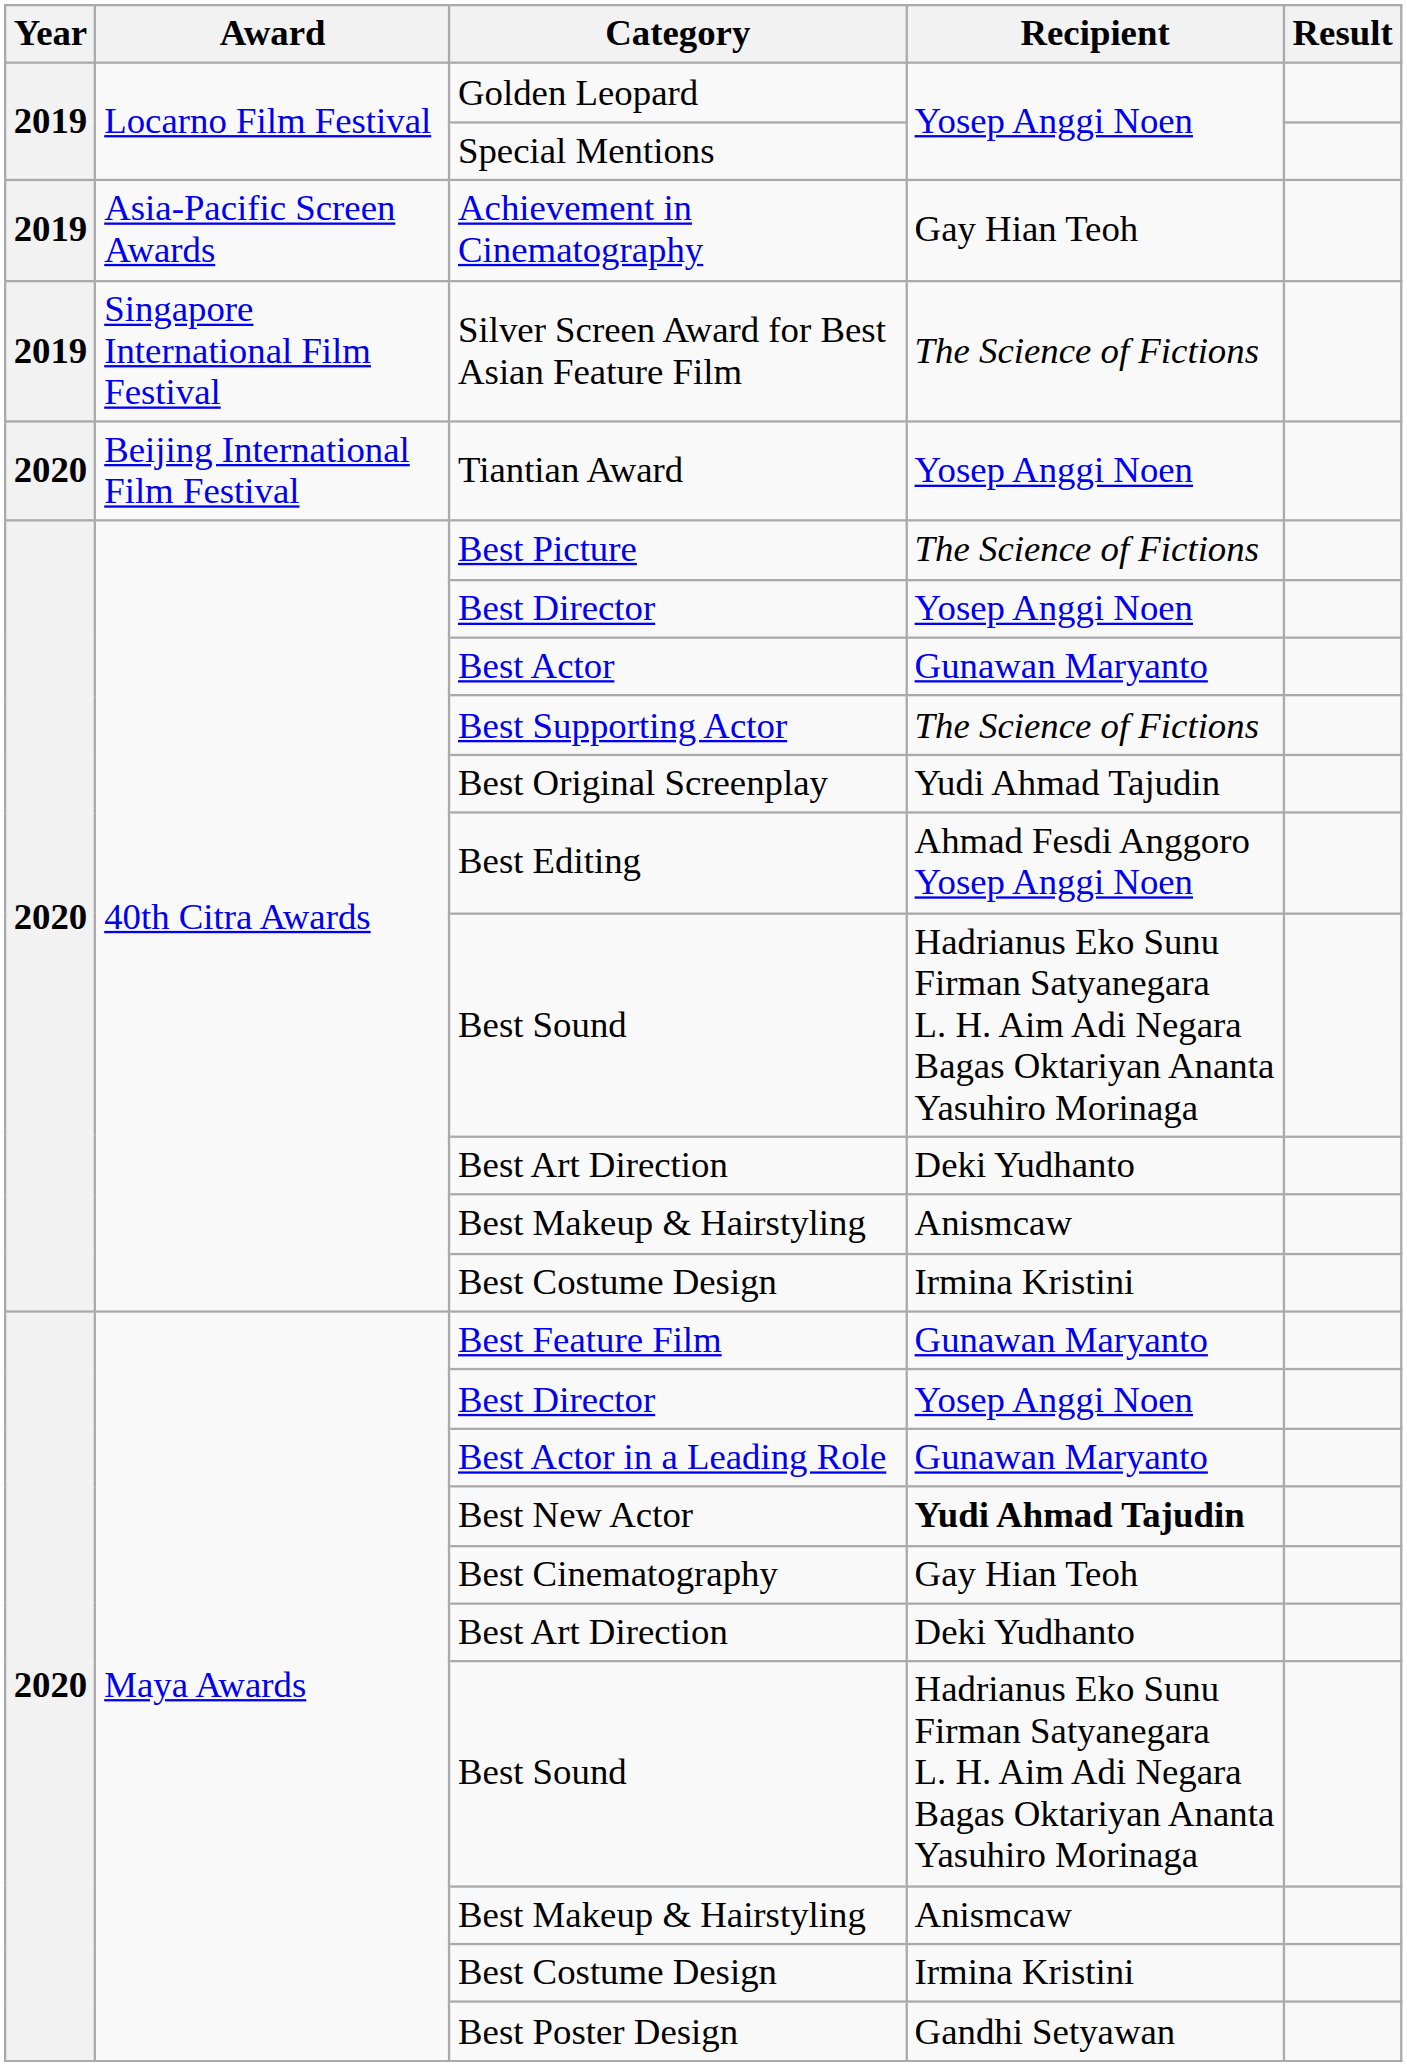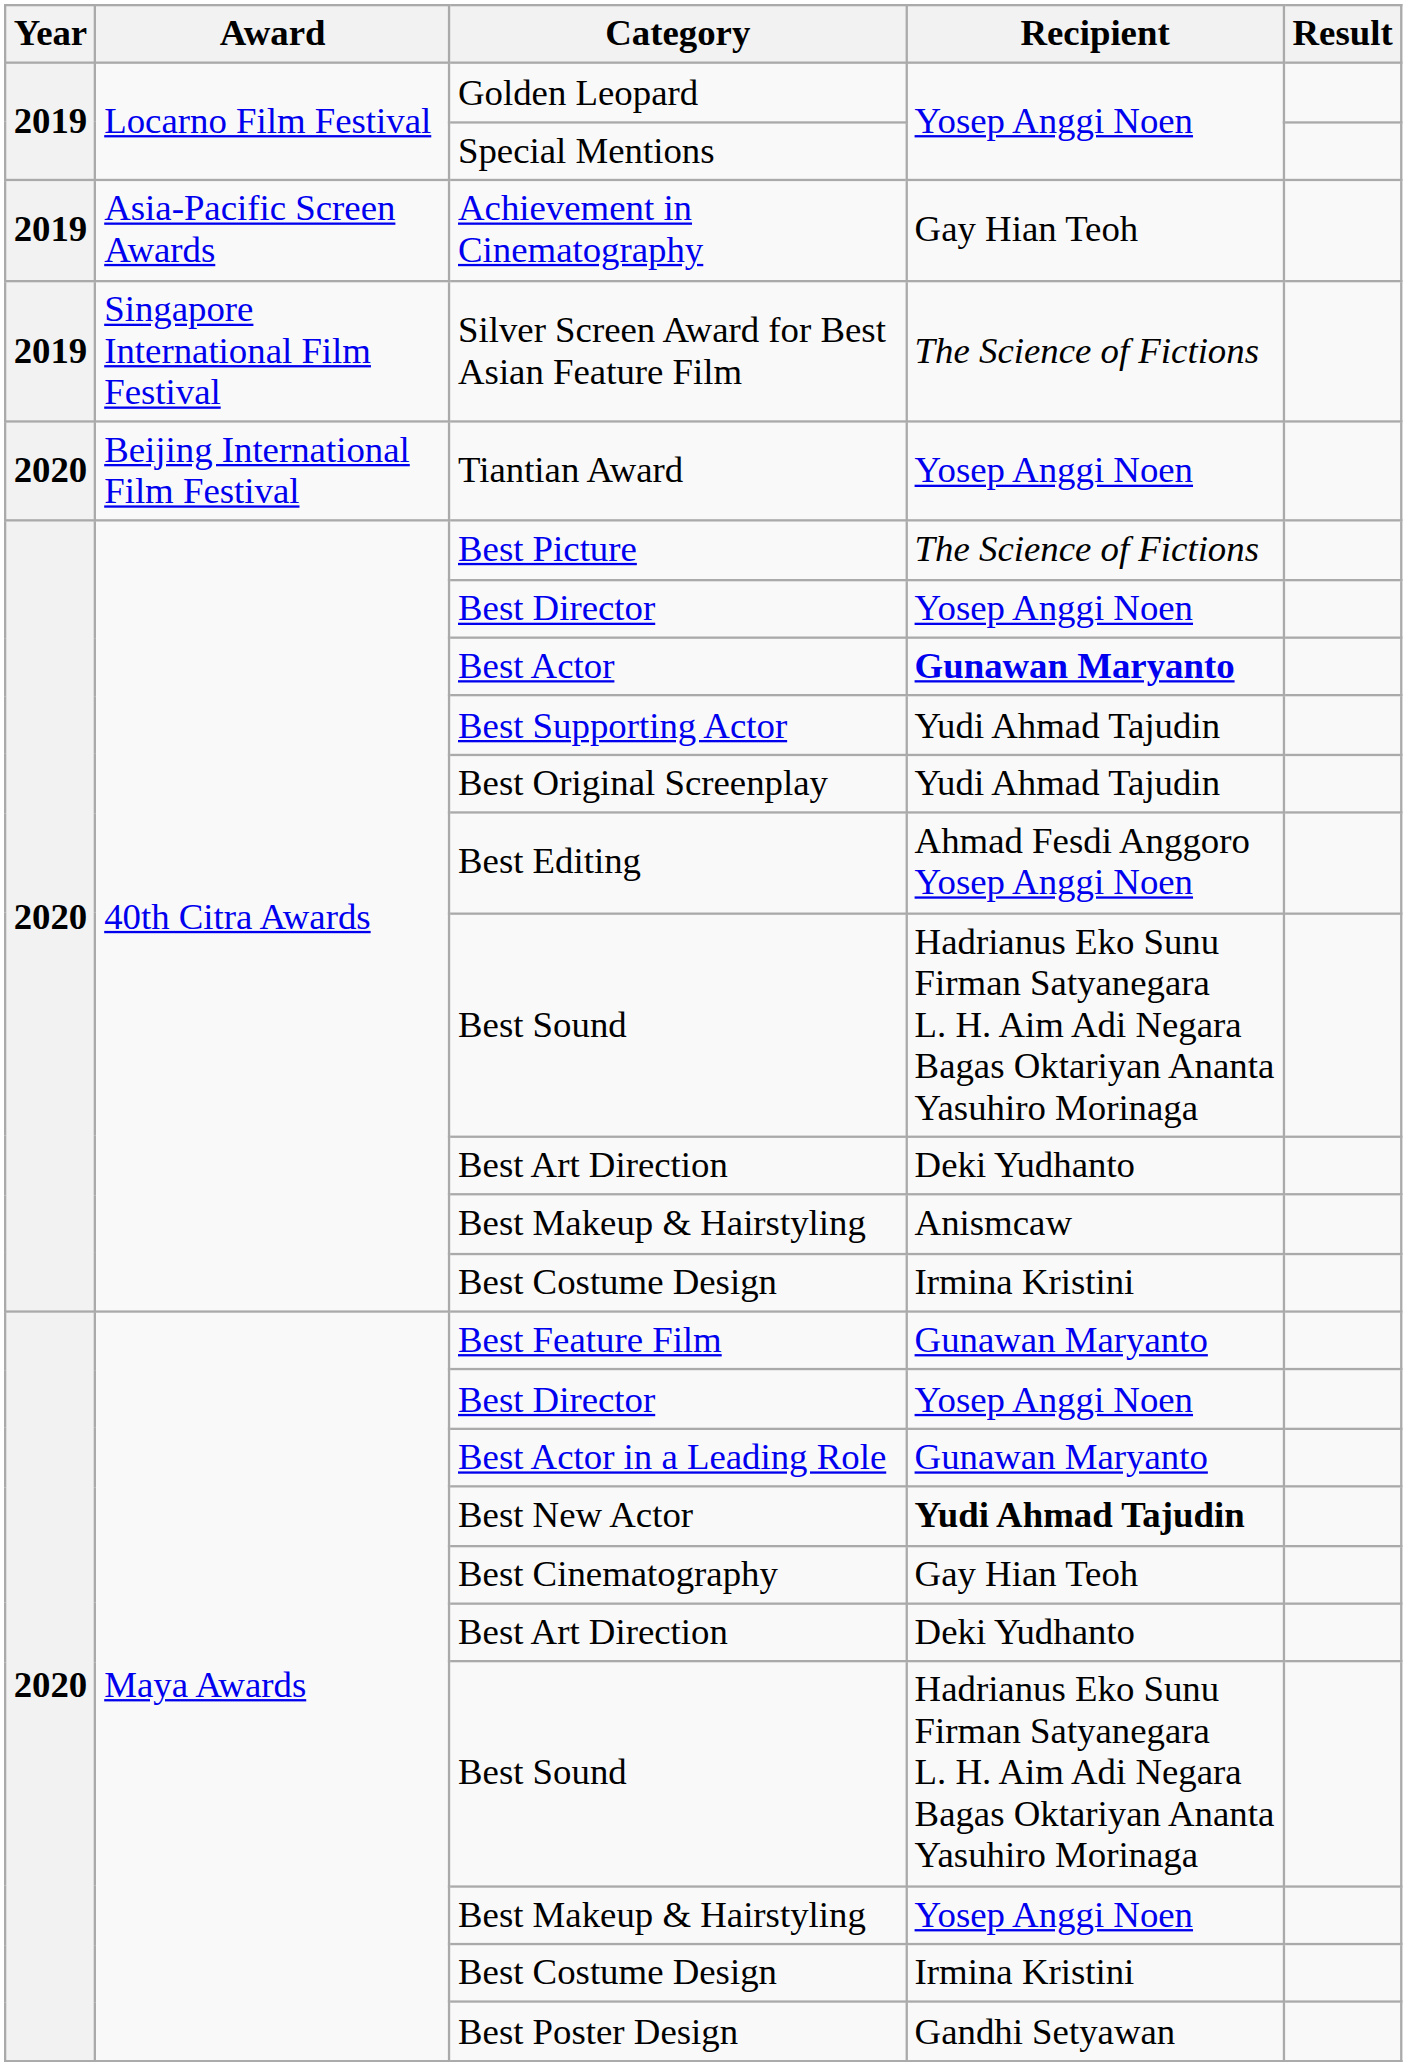Best Actor | Recipient: normal -> bold
Best Supporting Actor | Recipient: The Science of Fictions -> Yudi Ahmad Tajudin
Maya Awards / Best Makeup & Hairstyling | Recipient: Anismcaw -> Yosep Anggi Noen
